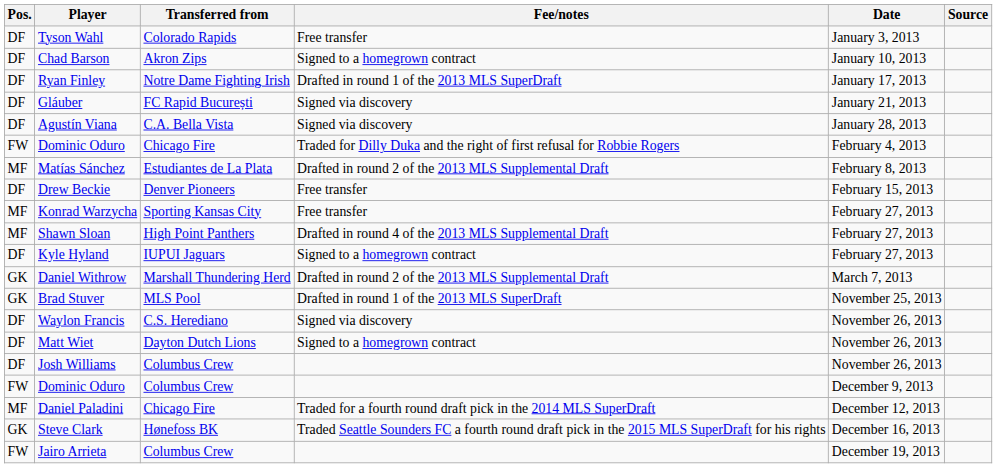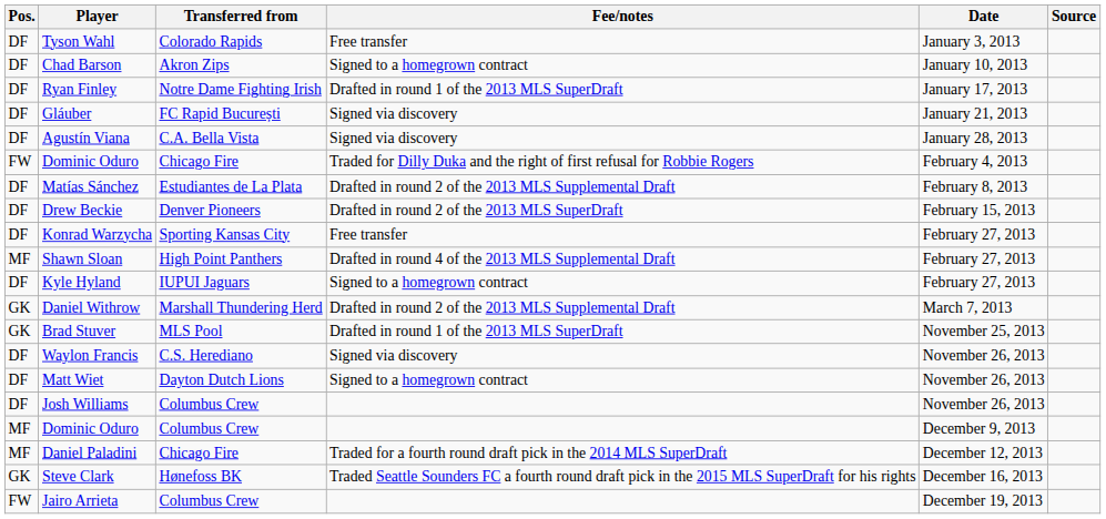Matías Sánchez | Pos.: MF -> DF
Drew Beckie | Fee/notes: Free transfer -> Drafted in round 2 of the 2013 MLS SuperDraft
Konrad Warzycha | Pos.: MF -> DF
Dominic Oduro / Columbus Crew | Pos.: FW -> MF
